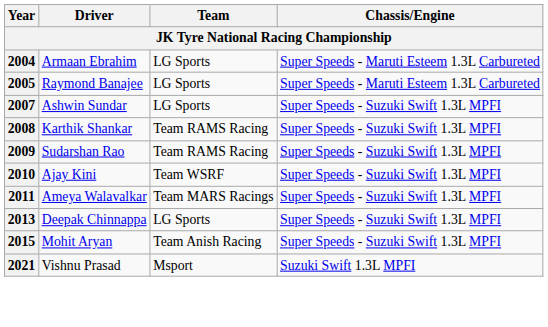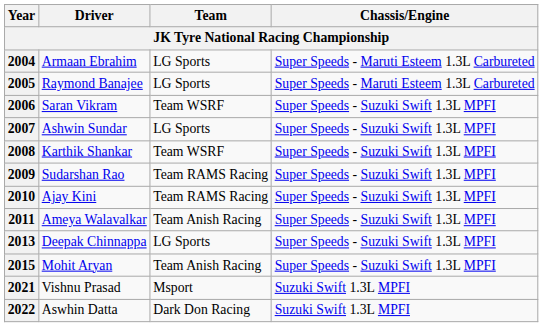+ row: 2006 | Saran Vikram | Team WSRF | Super Speeds - Suzuki Swift 1.3L MPFI
2008 | Team: Team RAMS Racing -> Team WSRF
2010 | Team: Team WSRF -> Team RAMS Racing
2011 | Team: Team MARS Racings -> Team Anish Racing
+ row: 2022 | Aswhin Datta | Dark Don Racing | Suzuki Swift 1.3L MPFI
